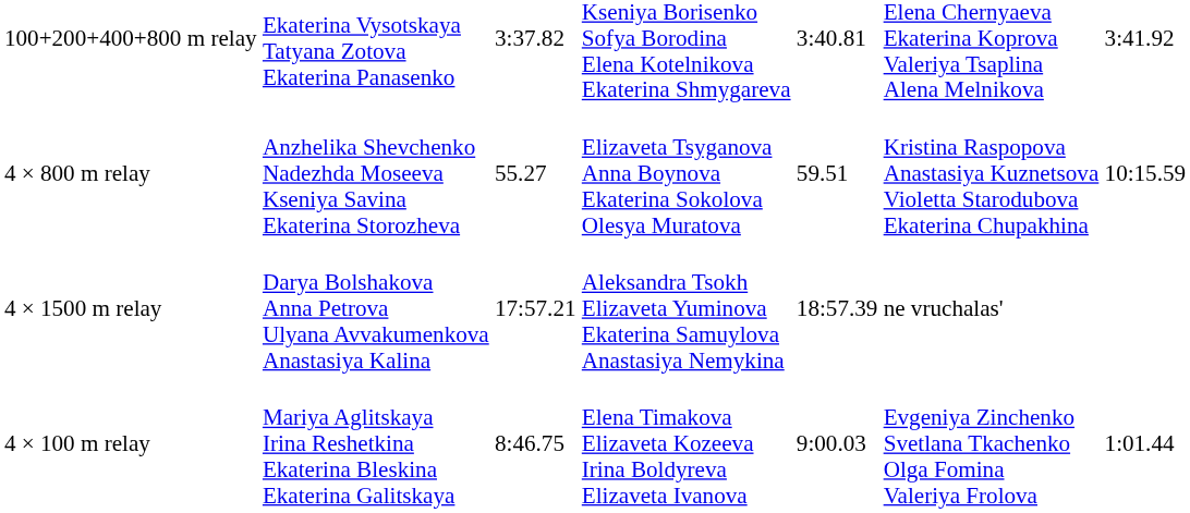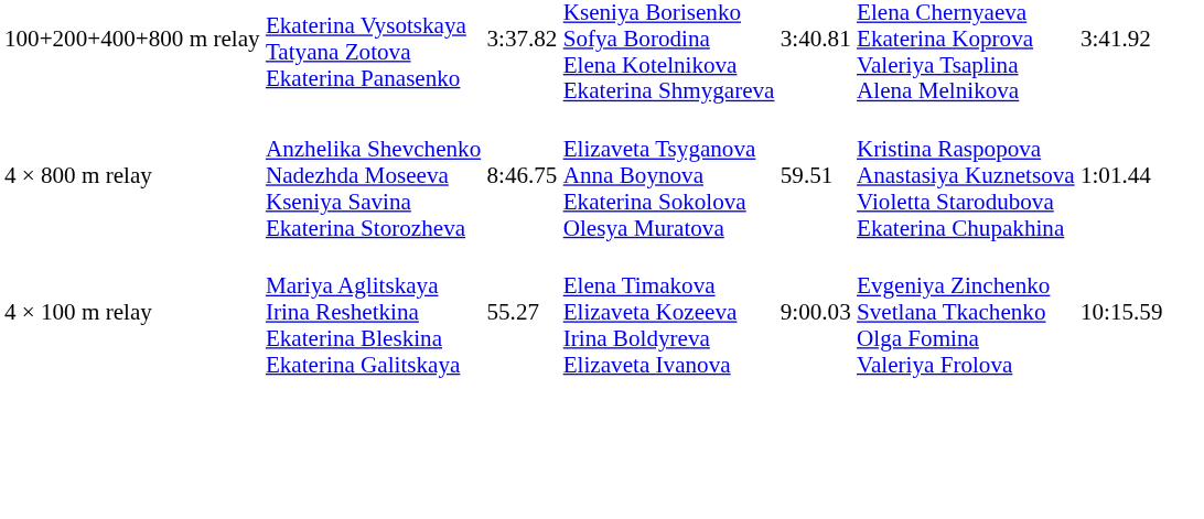4 × 800 m relay | column 3: 55.27 -> 8:46.75
4 × 800 m relay | column 7: 10:15.59 -> 1:01.44
- row: 4 × 1500 m relay | Darya Bolshakova Anna Petrova Ulyana Avvakumenkova Anastasiya Kalina | 17:57.21 | Aleksandra Tsokh Elizaveta Yuminova Ekaterina Samuylova Anastasiya Nemykina | 18:57.39 | ne vruchalas'
4 × 100 m relay | column 3: 8:46.75 -> 55.27
4 × 100 m relay | column 7: 1:01.44 -> 10:15.59
